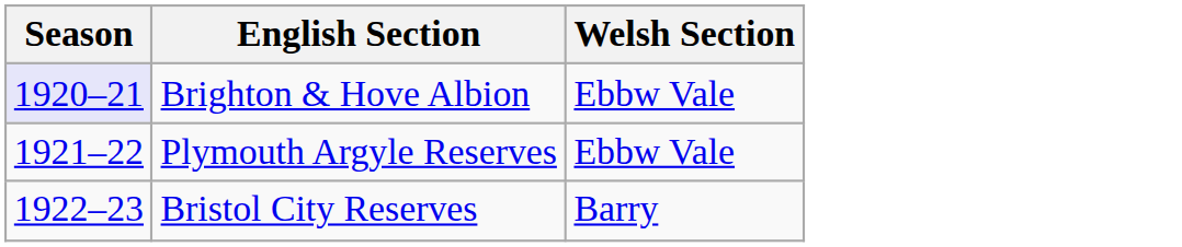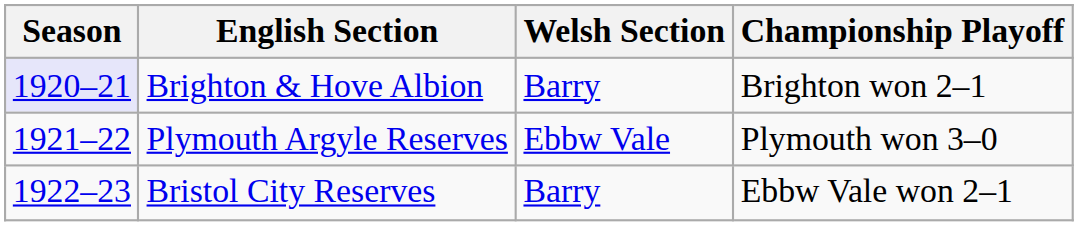+ column: Championship Playoff | Brighton won 2–1 | Plymouth won 3–0 | Ebbw Vale won 2–1
Brighton & Hove Albion | Welsh Section: Ebbw Vale -> Barry
